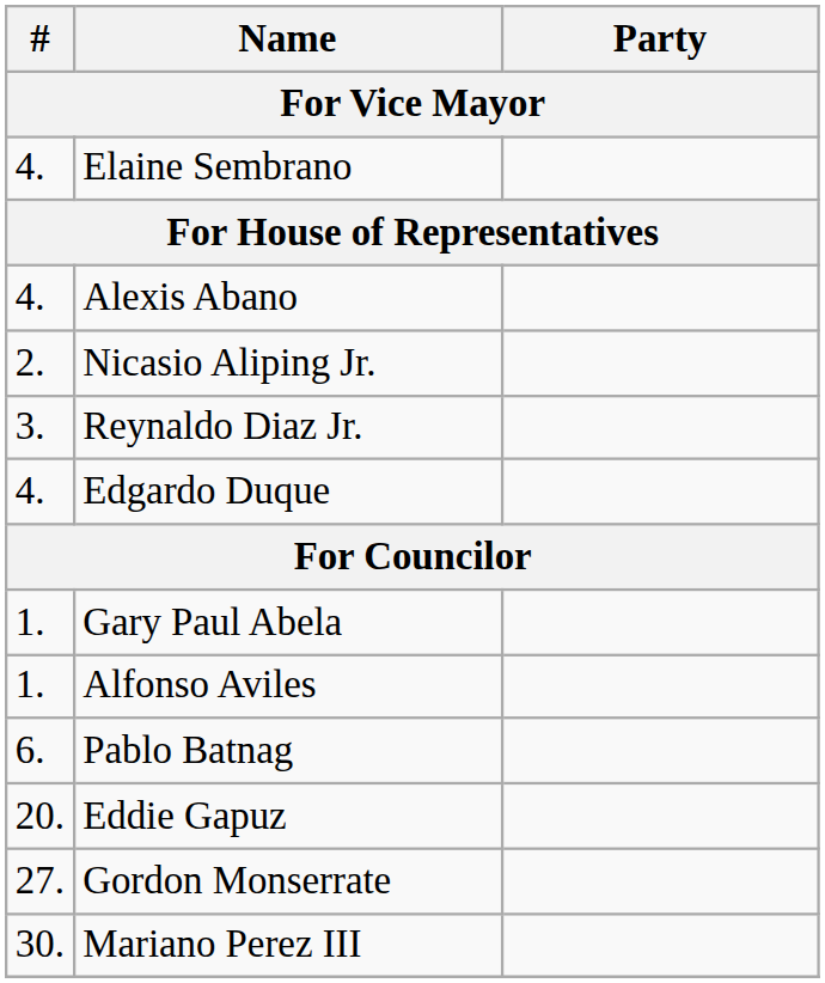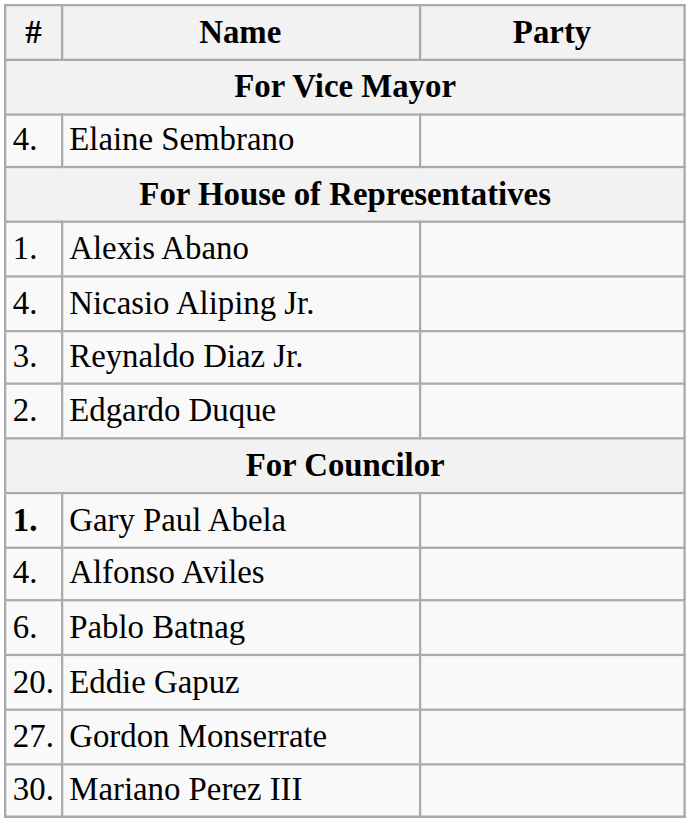Alexis Abano | #: 4. -> 1.
Nicasio Aliping Jr. | #: 2. -> 4.
Edgardo Duque | #: 4. -> 2.
Gary Paul Abela | #: normal -> bold
Alfonso Aviles | #: 1. -> 4.
